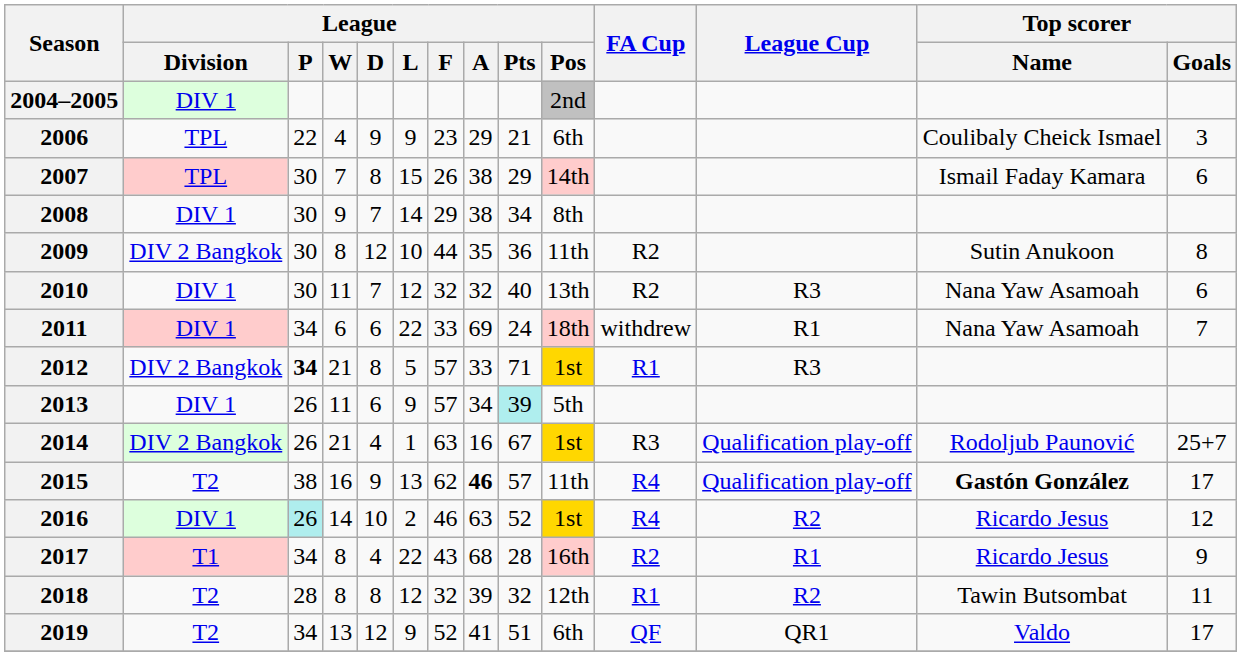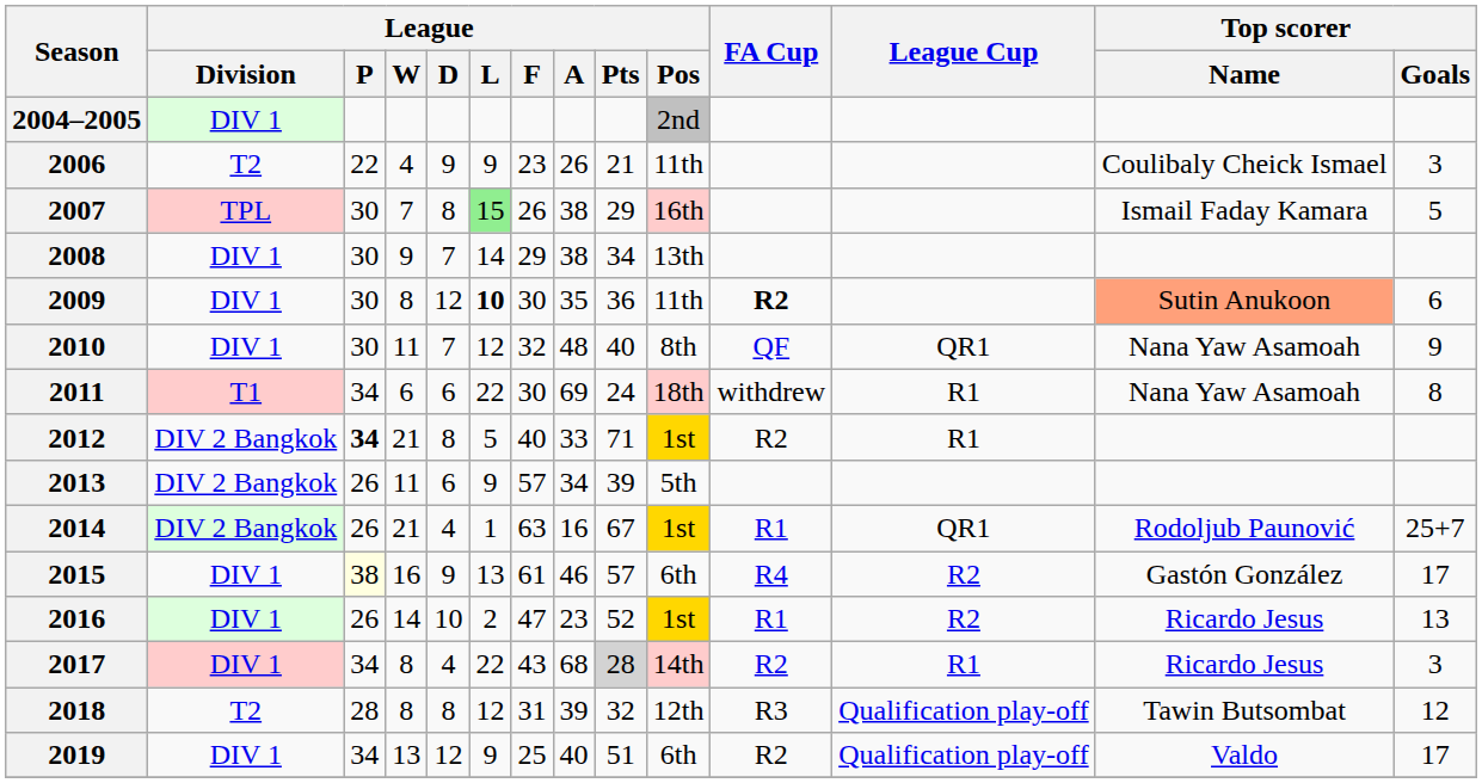2006 | League / Division: TPL -> T2
2006 | League / A: 29 -> 26
2006 | League / Pos: 6th -> 11th
2007 | League / L: no background -> lightgreen background
2007 | League / Pos: 14th -> 16th
2007 | Top scorer / Goals: 6 -> 5
2008 | League / Pos: 8th -> 13th
2009 | League / Division: DIV 2 Bangkok -> DIV 1
2009 | League / L: normal -> bold
2009 | League / F: 44 -> 30
2009 | FA Cup: normal -> bold
2009 | Top scorer / Name: no background -> lightsalmon background
2009 | Top scorer / Goals: 8 -> 6
2010 | League / A: 32 -> 48
2010 | League / Pos: 13th -> 8th
2010 | FA Cup: R2 -> QF
2010 | League Cup: R3 -> QR1
2010 | Top scorer / Goals: 6 -> 9
2011 | League / Division: DIV 1 -> T1
2011 | League / F: 33 -> 30
2011 | Top scorer / Goals: 7 -> 8
2012 | League / F: 57 -> 40
2012 | FA Cup: R1 -> R2
2012 | League Cup: R3 -> R1
2013 | League / Division: DIV 1 -> DIV 2 Bangkok
2013 | League / Pts: paleturquoise background -> no background
2014 | FA Cup: R3 -> R1
2014 | League Cup: Qualification play-off -> QR1
2015 | League / Division: T2 -> DIV 1
2015 | League / P: no background -> lightyellow background
2015 | League / F: 62 -> 61
2015 | League / A: bold -> normal
2015 | League / Pos: 11th -> 6th
2015 | League Cup: Qualification play-off -> R2
2015 | Top scorer / Name: bold -> normal
2016 | League / P: paleturquoise background -> no background
2016 | League / F: 46 -> 47
2016 | League / A: 63 -> 23
2016 | FA Cup: R4 -> R1
2016 | Top scorer / Goals: 12 -> 13
2017 | League / Division: T1 -> DIV 1
2017 | League / Pts: no background -> lightgrey background
2017 | League / Pos: 16th -> 14th
2017 | Top scorer / Goals: 9 -> 3
2018 | League / F: 32 -> 31
2018 | FA Cup: R1 -> R3
2018 | League Cup: R2 -> Qualification play-off
2018 | Top scorer / Goals: 11 -> 12
2019 | League / Division: T2 -> DIV 1
2019 | League / F: 52 -> 25
2019 | League / A: 41 -> 40
2019 | FA Cup: QF -> R2
2019 | League Cup: QR1 -> Qualification play-off
